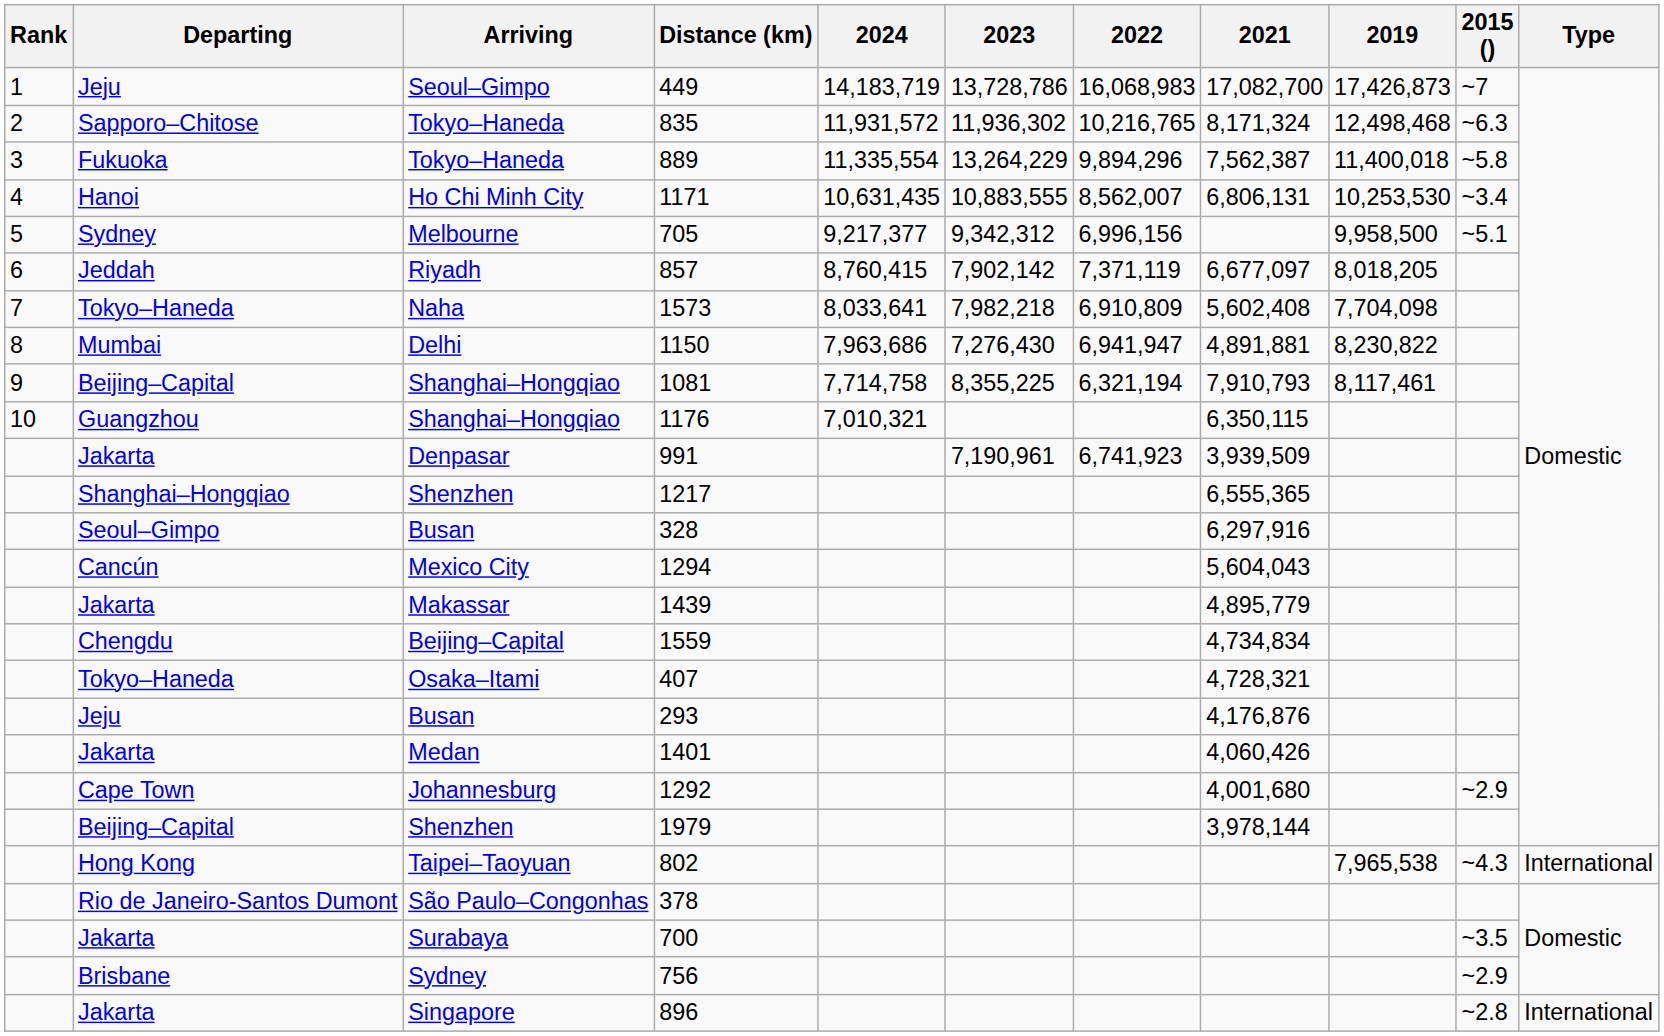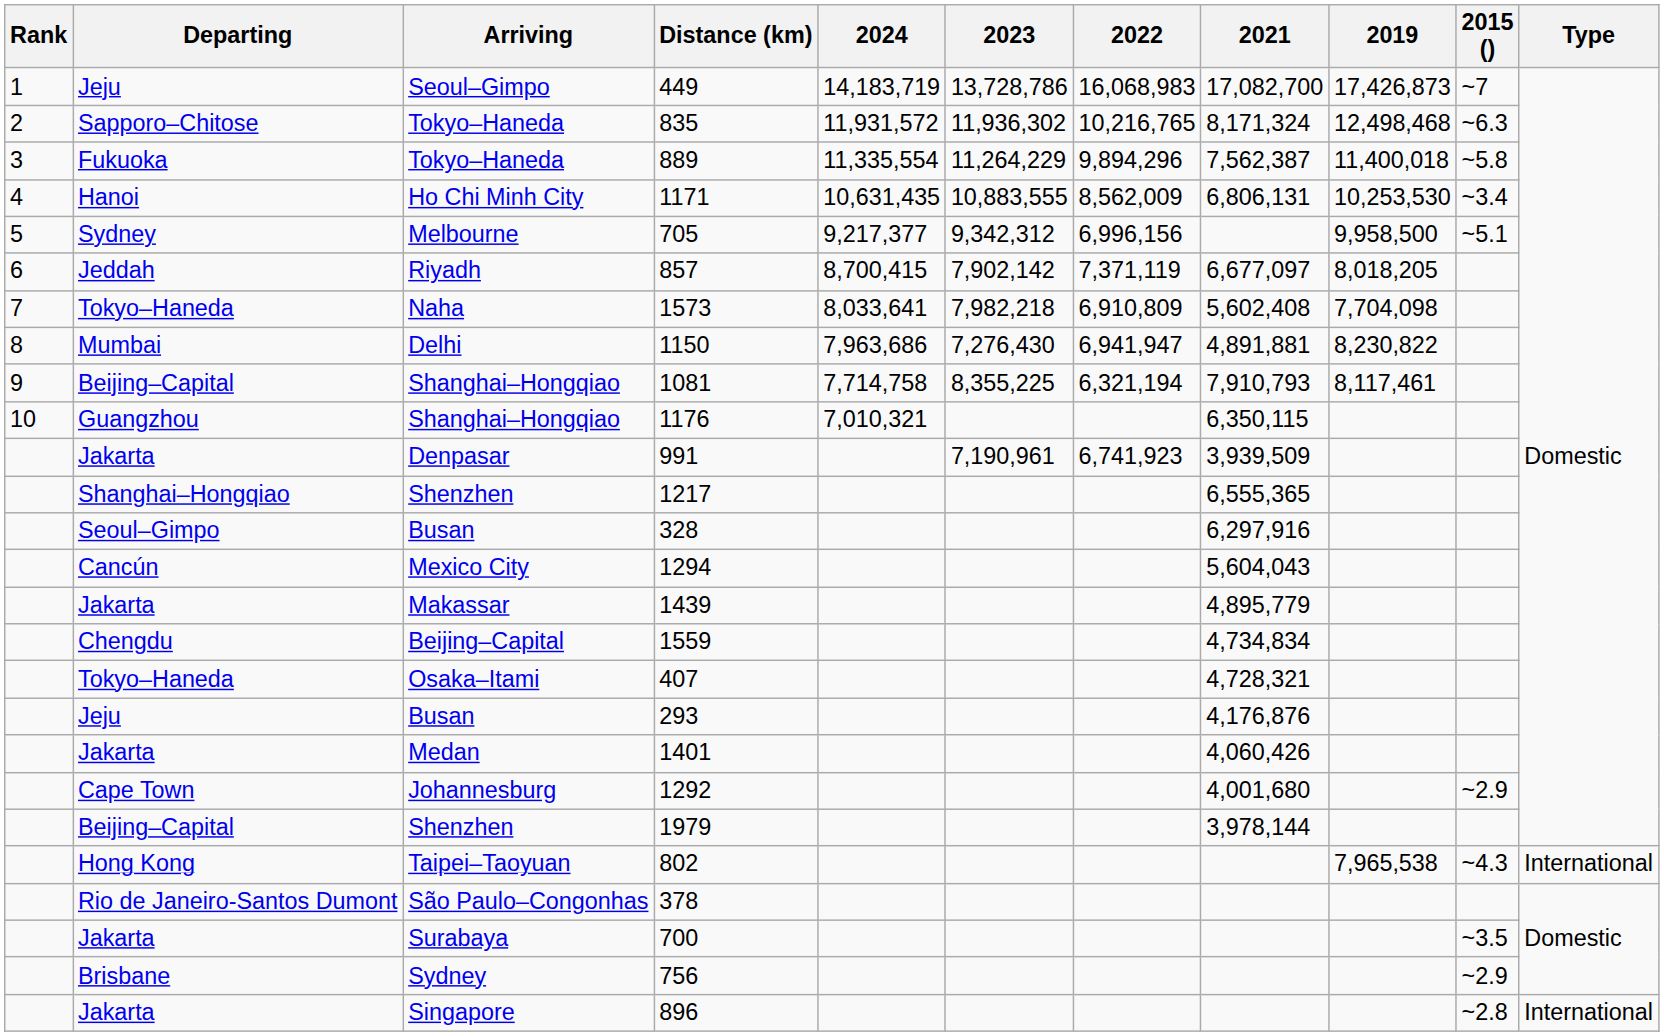889 | 2023: 13,264,229 -> 11,264,229
1171 | 2022: 8,562,007 -> 8,562,009
857 | 2024: 8,760,415 -> 8,700,415
